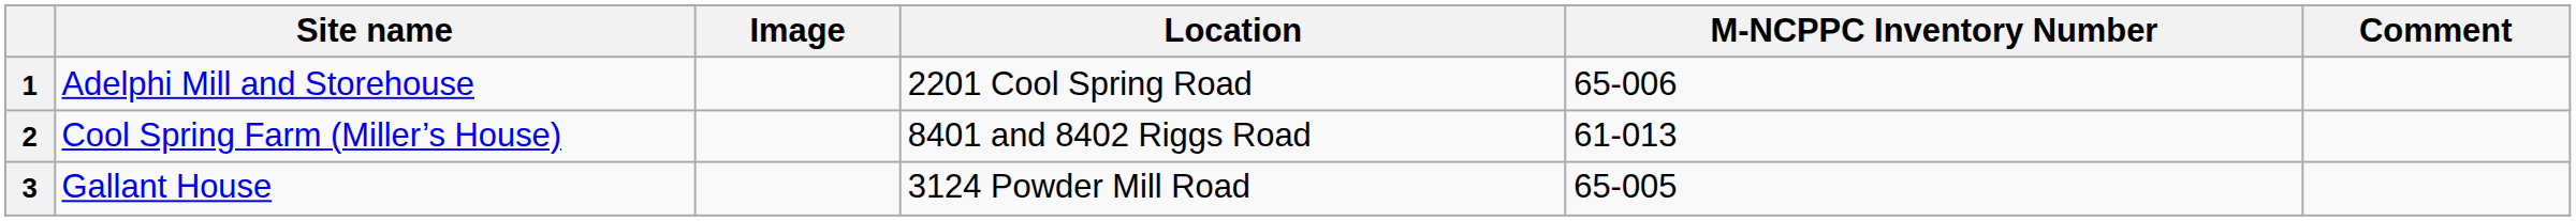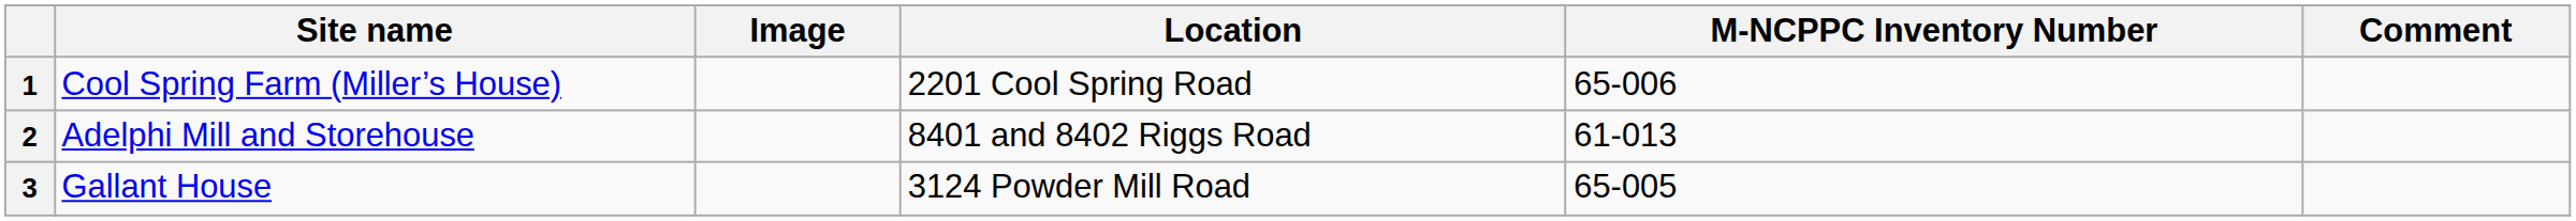1 | Site name: Adelphi Mill and Storehouse -> Cool Spring Farm (Miller’s House)
2 | Site name: Cool Spring Farm (Miller’s House) -> Adelphi Mill and Storehouse
